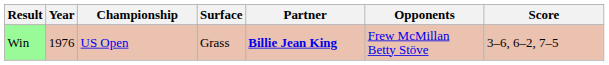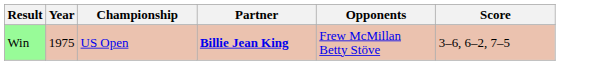- column: Surface | Grass
Win | Year: 1976 -> 1975
